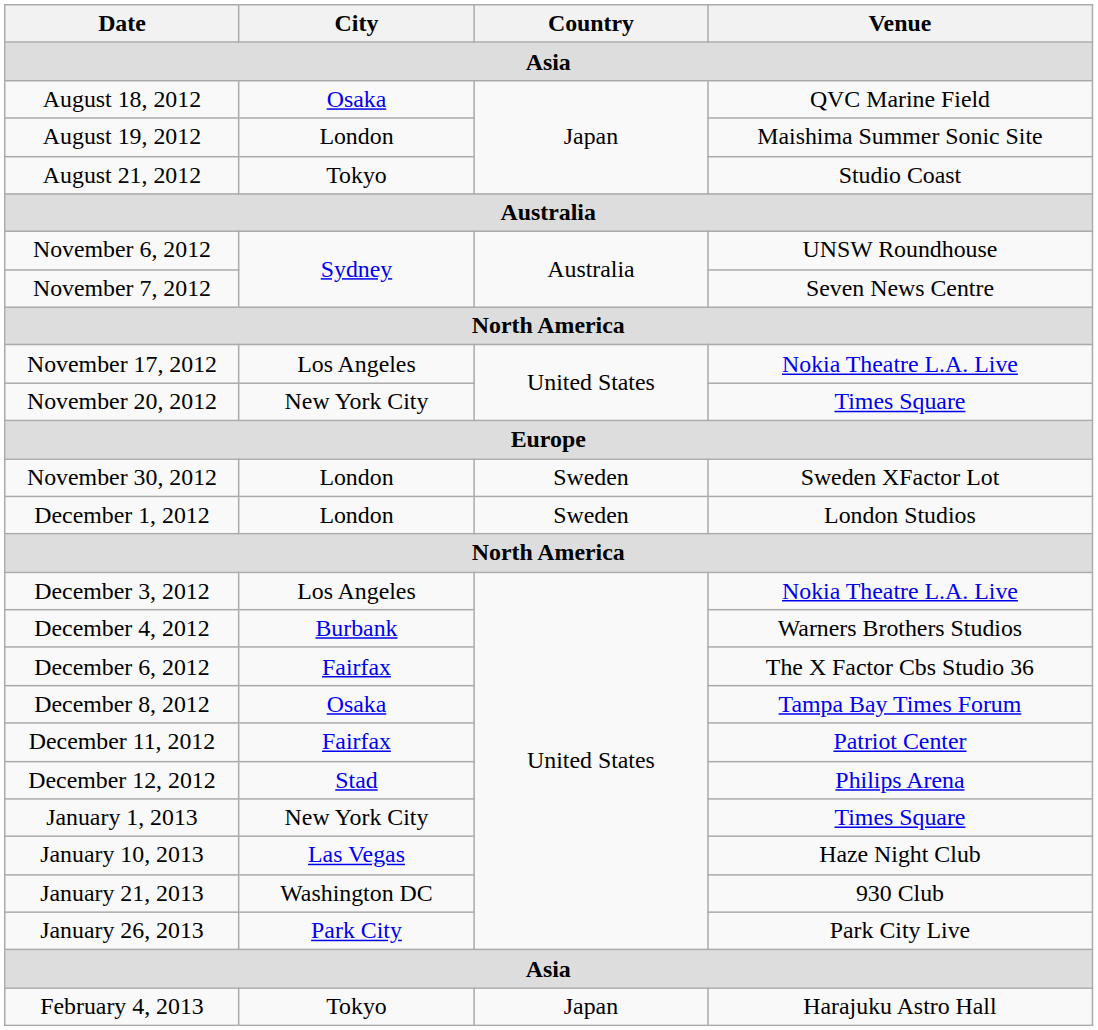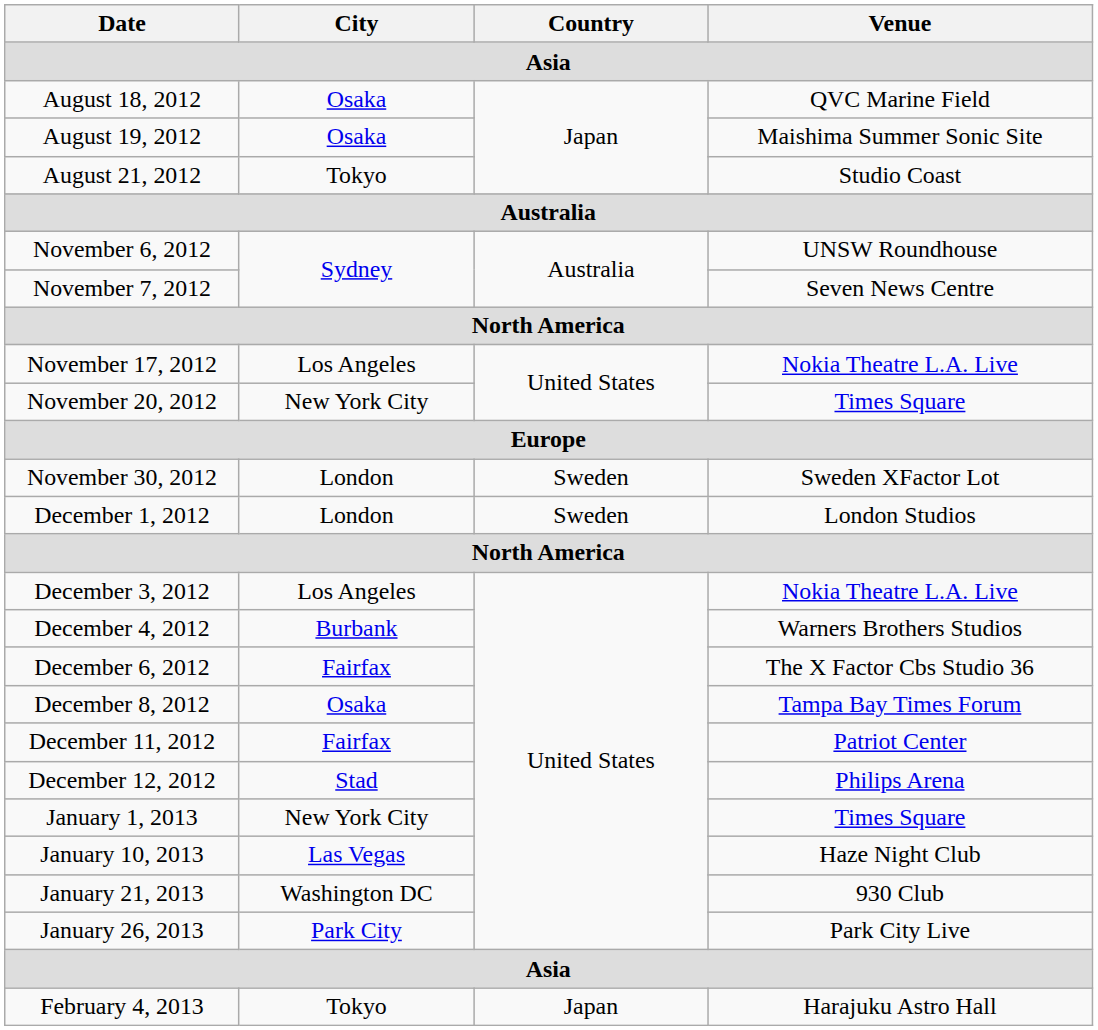August 19, 2012 | City: London -> Osaka
